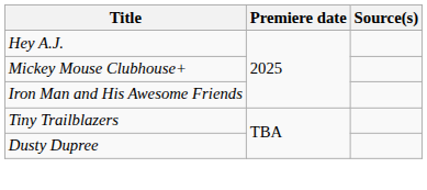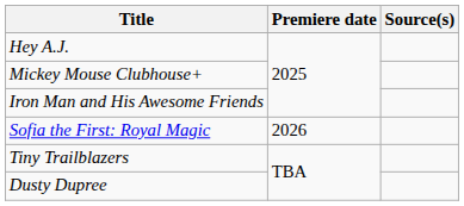+ row: Sofia the First: Royal Magic | 2026
